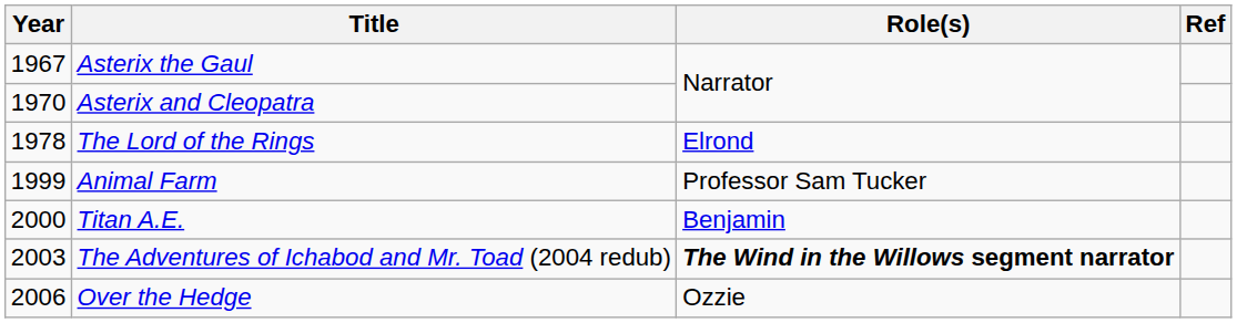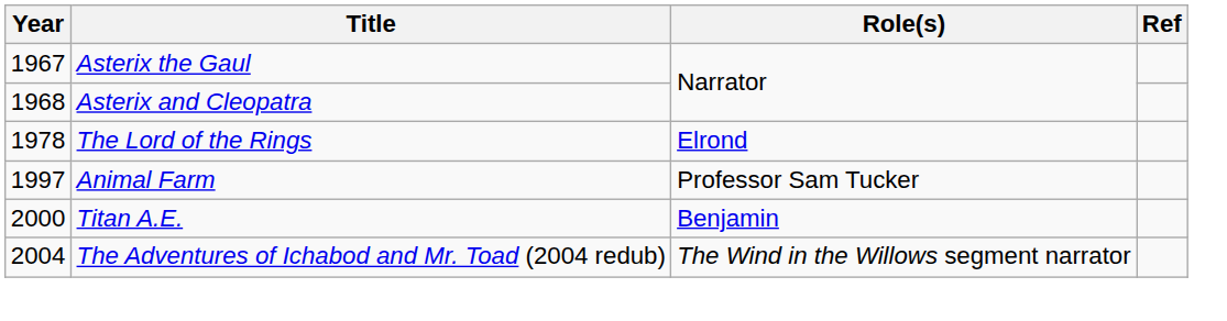Asterix and Cleopatra | Year: 1970 -> 1968
Animal Farm | Year: 1999 -> 1997
The Adventures of Ichabod and Mr. Toad (2004 redub) | Year: 2003 -> 2004
The Adventures of Ichabod and Mr. Toad (2004 redub) | Role(s): bold -> normal
- row: 2006 | Over the Hedge | Ozzie
